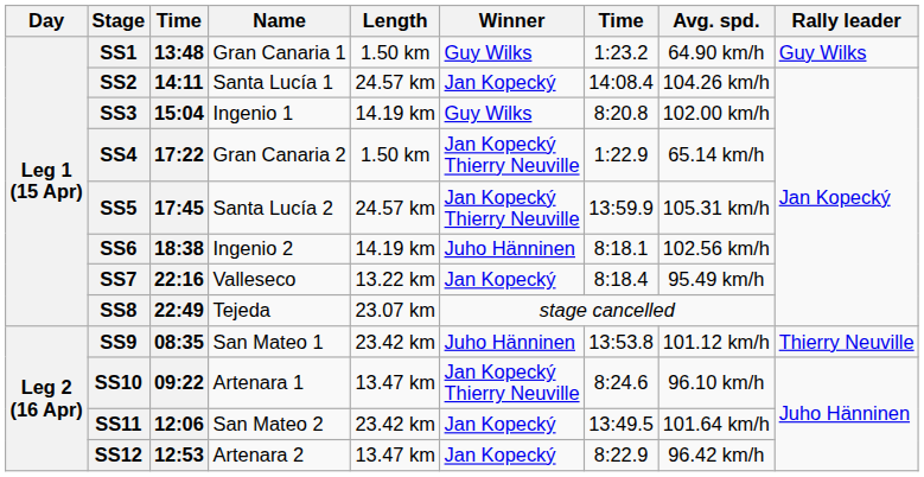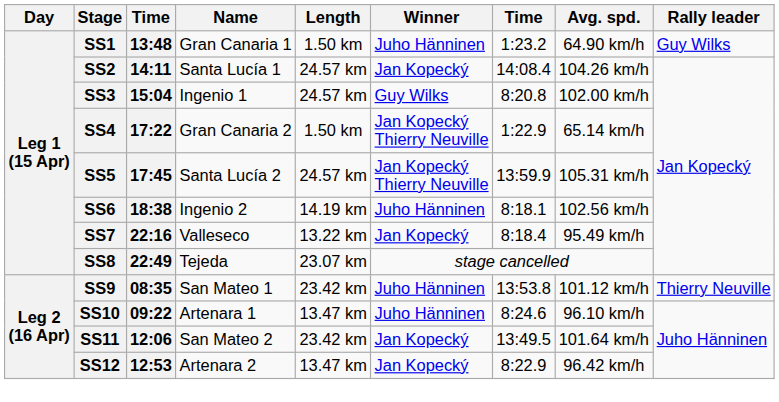SS1 | Winner: Guy Wilks -> Juho Hänninen
SS3 | Length: 14.19 km -> 24.57 km
SS10 | Winner: Jan Kopecký Thierry Neuville -> Juho Hänninen
